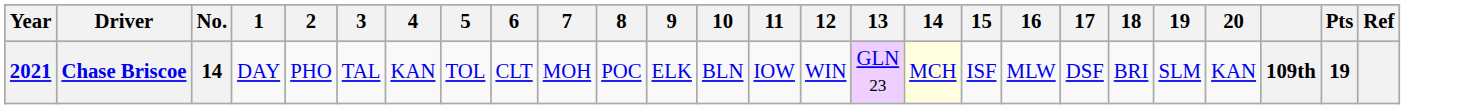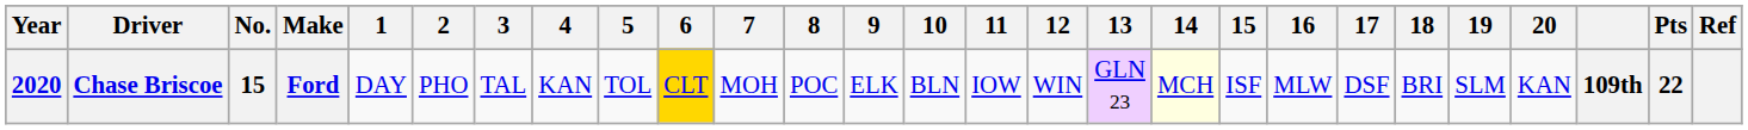+ column: Make | Ford
Chase Briscoe | Year: 2021 -> 2020
Chase Briscoe | No.: 14 -> 15
Chase Briscoe | 6: no background -> gold background
Chase Briscoe | Pts: 19 -> 22
